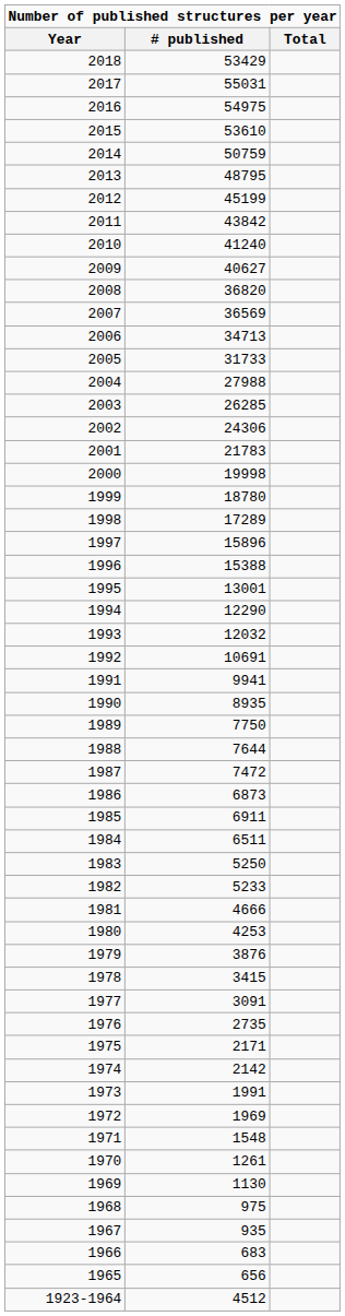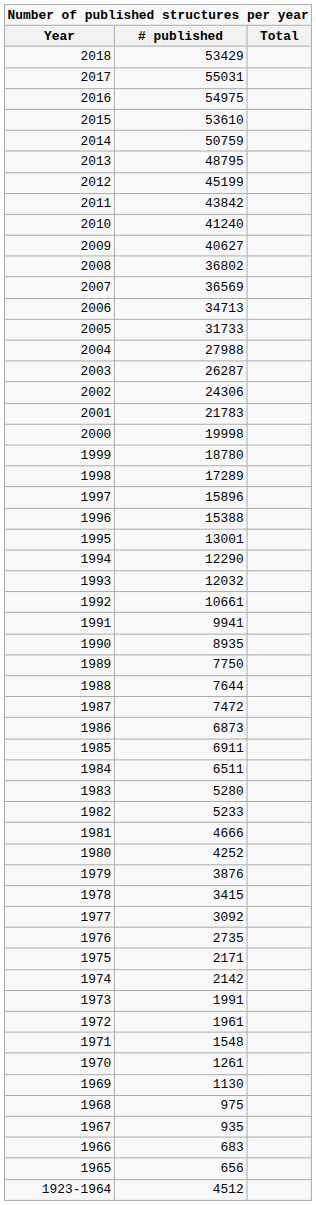2008 | # published: 36820 -> 36802
2003 | # published: 26285 -> 26287
1992 | # published: 10691 -> 10661
1983 | # published: 5250 -> 5280
1980 | # published: 4253 -> 4252
1977 | # published: 3091 -> 3092
1972 | # published: 1969 -> 1961
